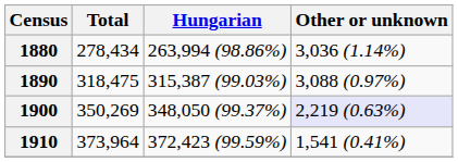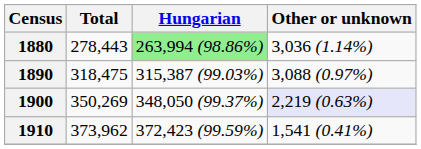1880 | Total: 278,434 -> 278,443
1880 | Hungarian: no background -> lightgreen background
1910 | Total: 373,964 -> 373,962
